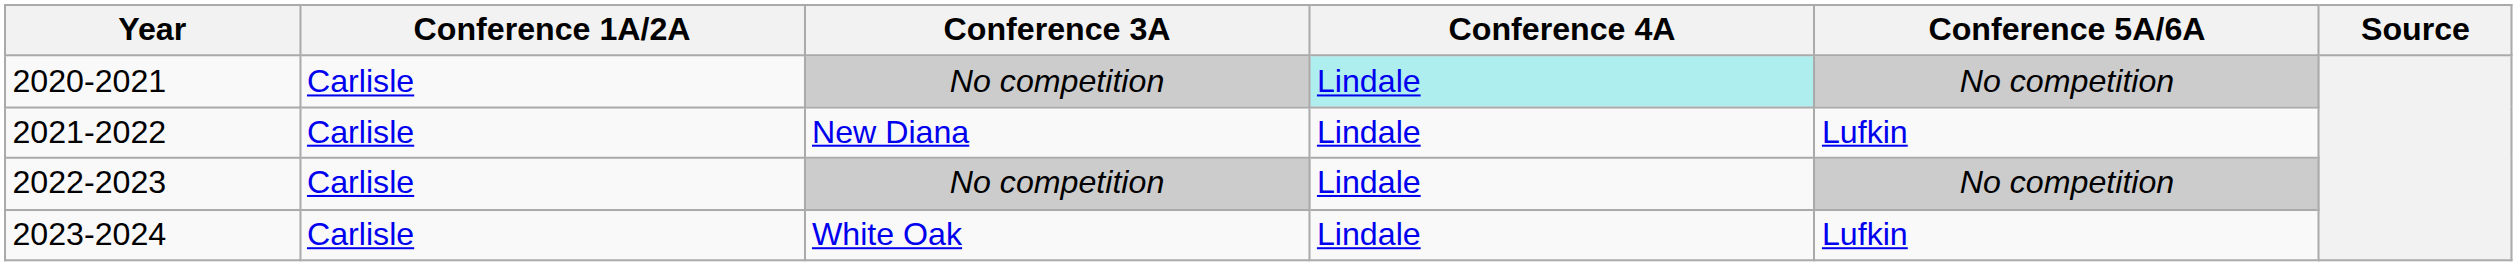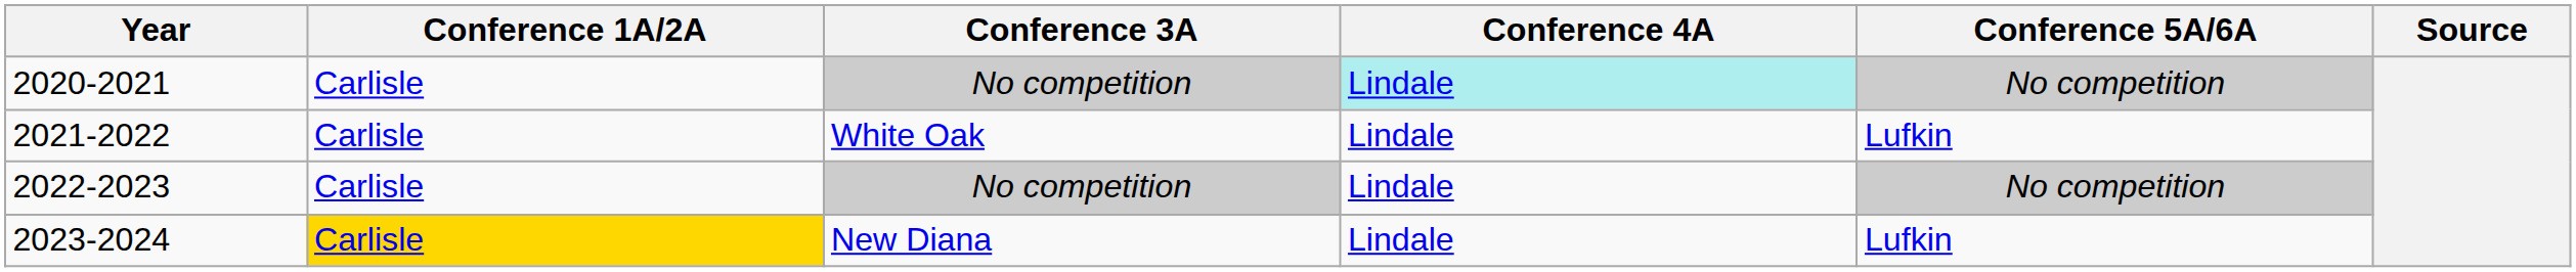2021-2022 | Conference 3A: New Diana -> White Oak
2023-2024 | Conference 1A/2A: no background -> gold background
2023-2024 | Conference 3A: White Oak -> New Diana
